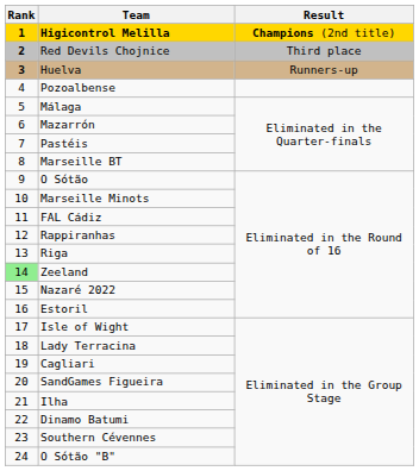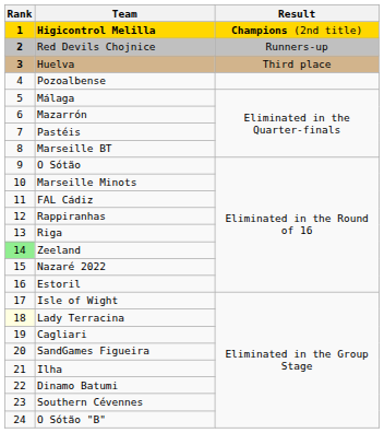Red Devils Chojnice | Result: Third place -> Runners-up
Huelva | Result: Runners-up -> Third place
Lady Terracina | Rank: no background -> lightyellow background
